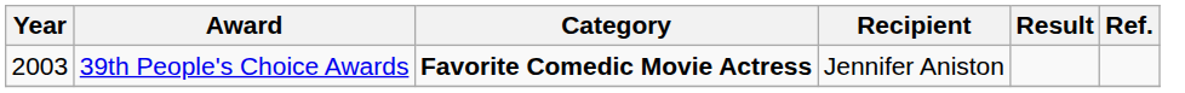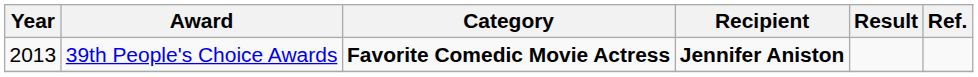39th People's Choice Awards | Year: 2003 -> 2013
39th People's Choice Awards | Recipient: normal -> bold
